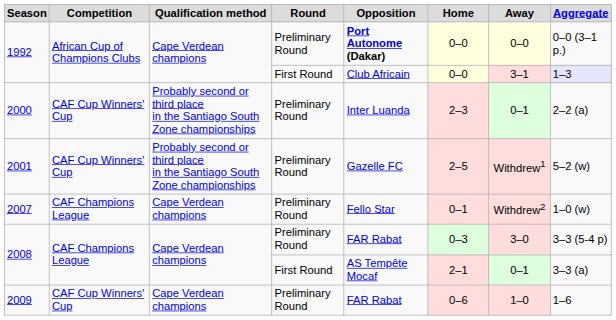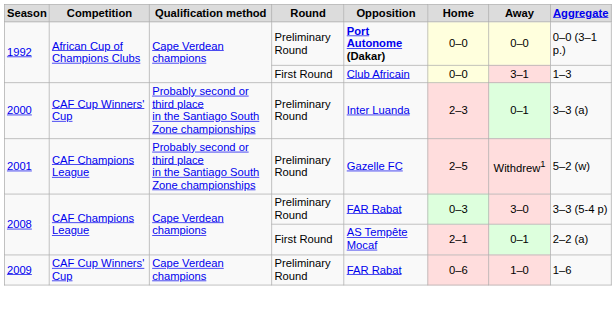1992 / First Round | Aggregate: lavender background -> no background
2000 | Aggregate: 2–2 (a) -> 3–3 (a)
2001 | Competition: CAF Cup Winners' Cup -> CAF Champions League
- row: 2007 | CAF Champions League | Cape Verdean champions | Preliminary Round | Fello Star | 0–1 | Withdrew2 | 1–0 (w)
2008 / First Round | Aggregate: 3–3 (a) -> 2–2 (a)
